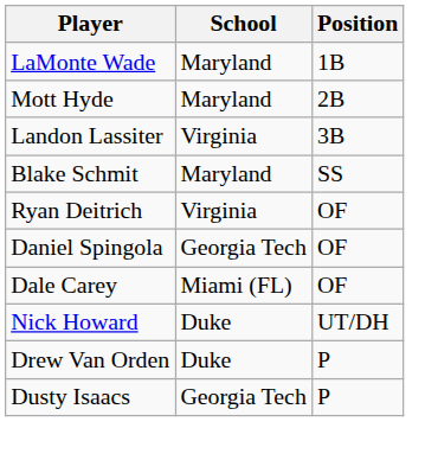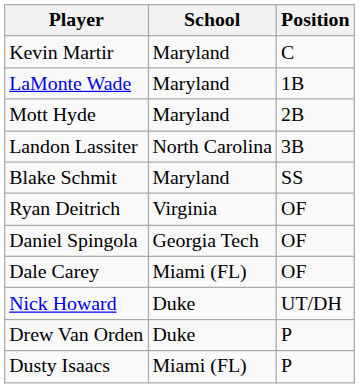+ row: Kevin Martir | Maryland | C
Landon Lassiter | School: Virginia -> North Carolina
Dusty Isaacs | School: Georgia Tech -> Miami (FL)
